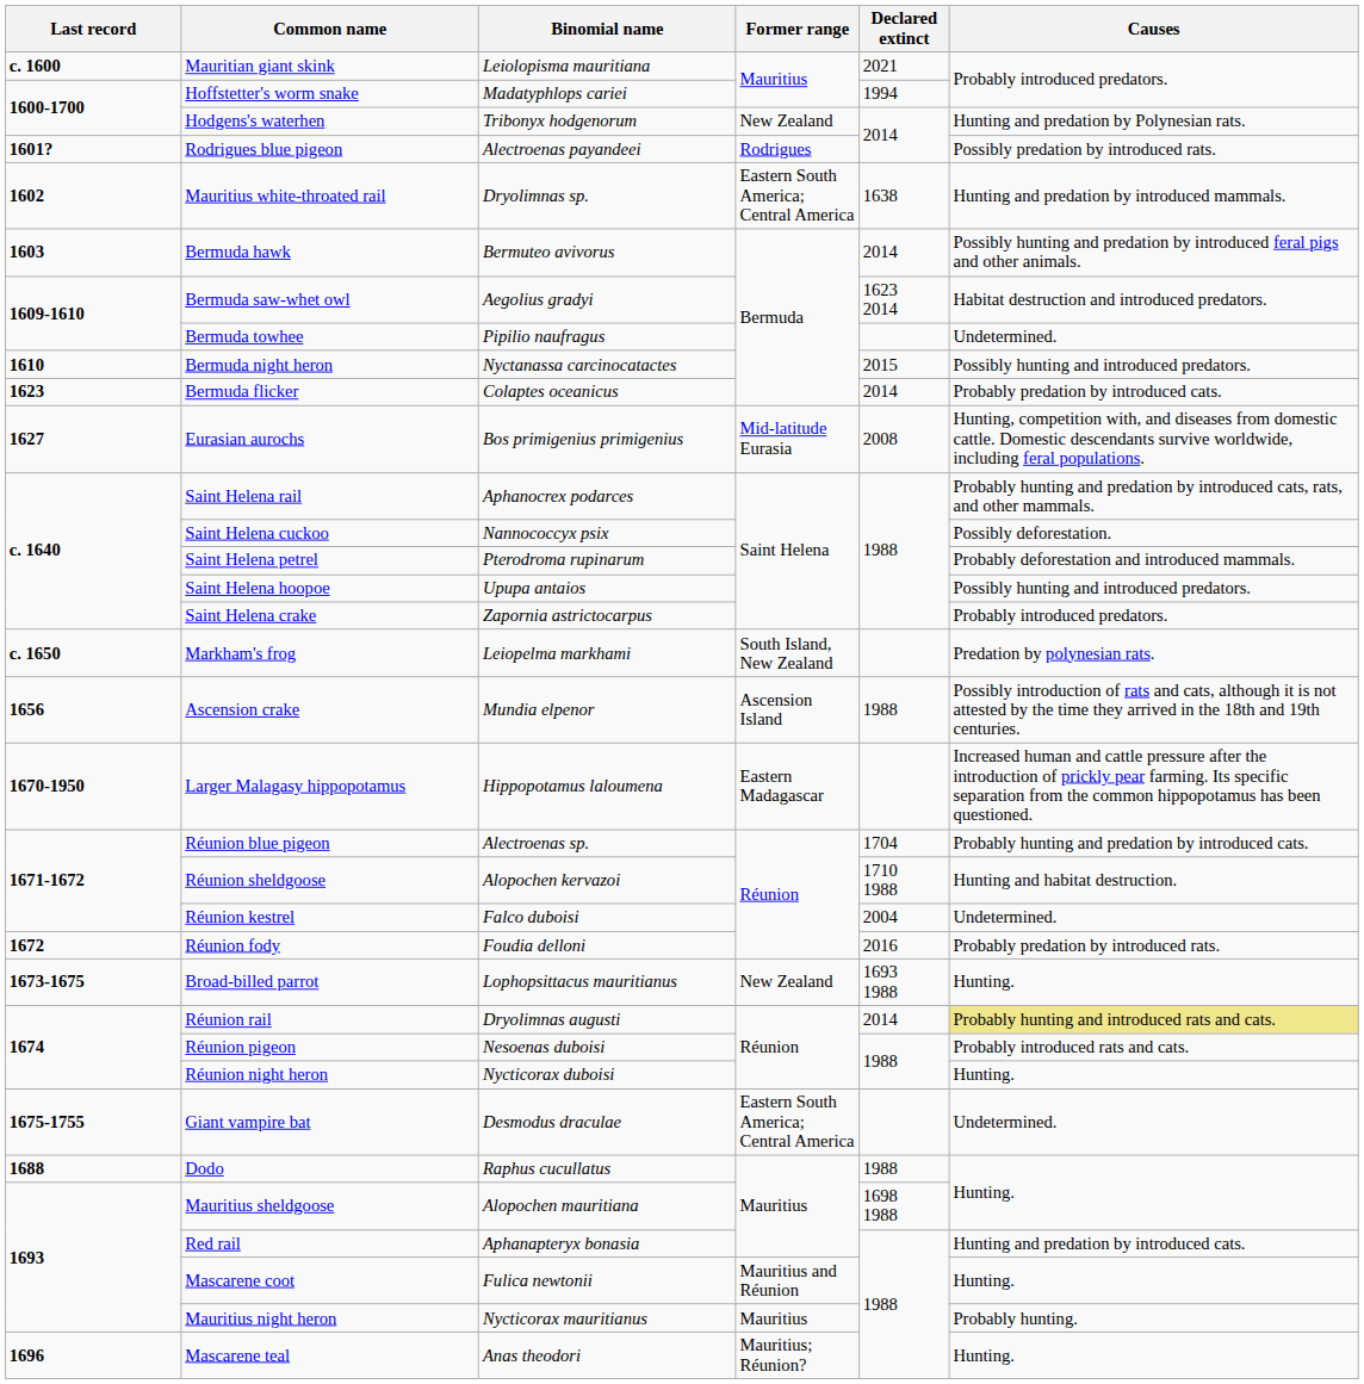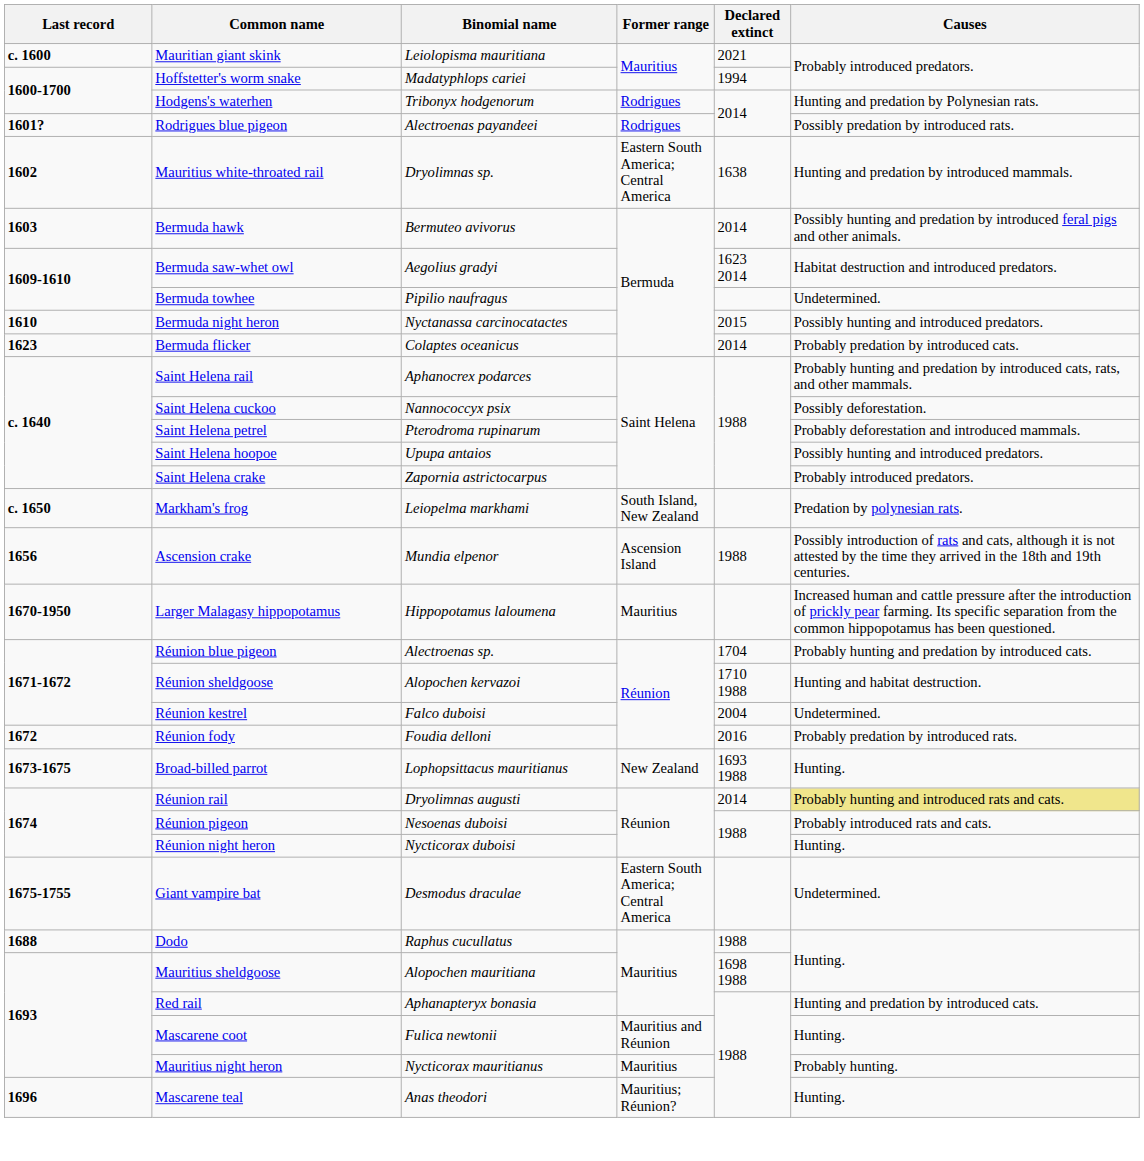Hodgens's waterhen | Former range: New Zealand -> Rodrigues
- row: 1627 | Eurasian aurochs | Bos primigenius primigenius | Mid-latitude Eurasia | 2008 | Hunting, competition with, and diseases from domestic cattle. Domestic descendants survive worldwide, including feral populations.
Larger Malagasy hippopotamus | Former range: Eastern Madagascar -> Mauritius
